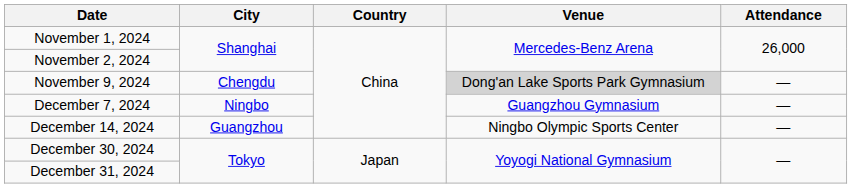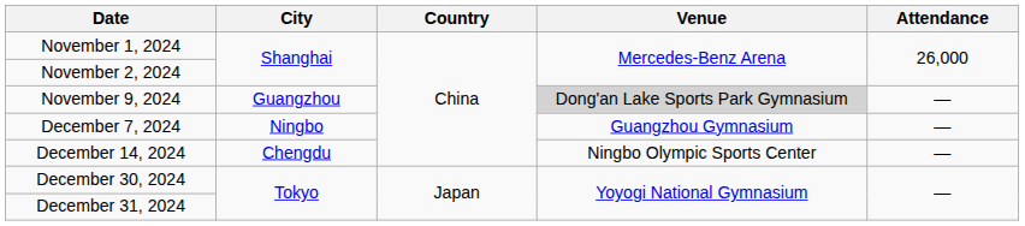November 9, 2024 | City: Chengdu -> Guangzhou
December 14, 2024 | City: Guangzhou -> Chengdu
